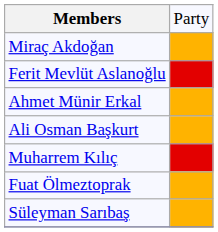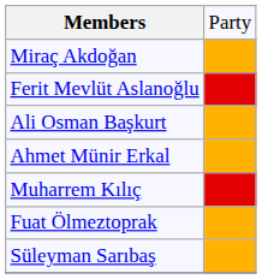rows swapped: Ali Osman Başkurt <-> Ahmet Münir Erkal
